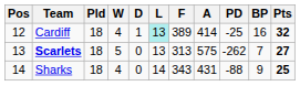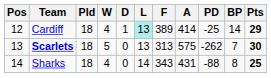Cardiff | BP: 16 -> 14
Cardiff | Pts: 32 -> 29
Scarlets | Pts: 27 -> 30
Sharks | BP: 9 -> 8
